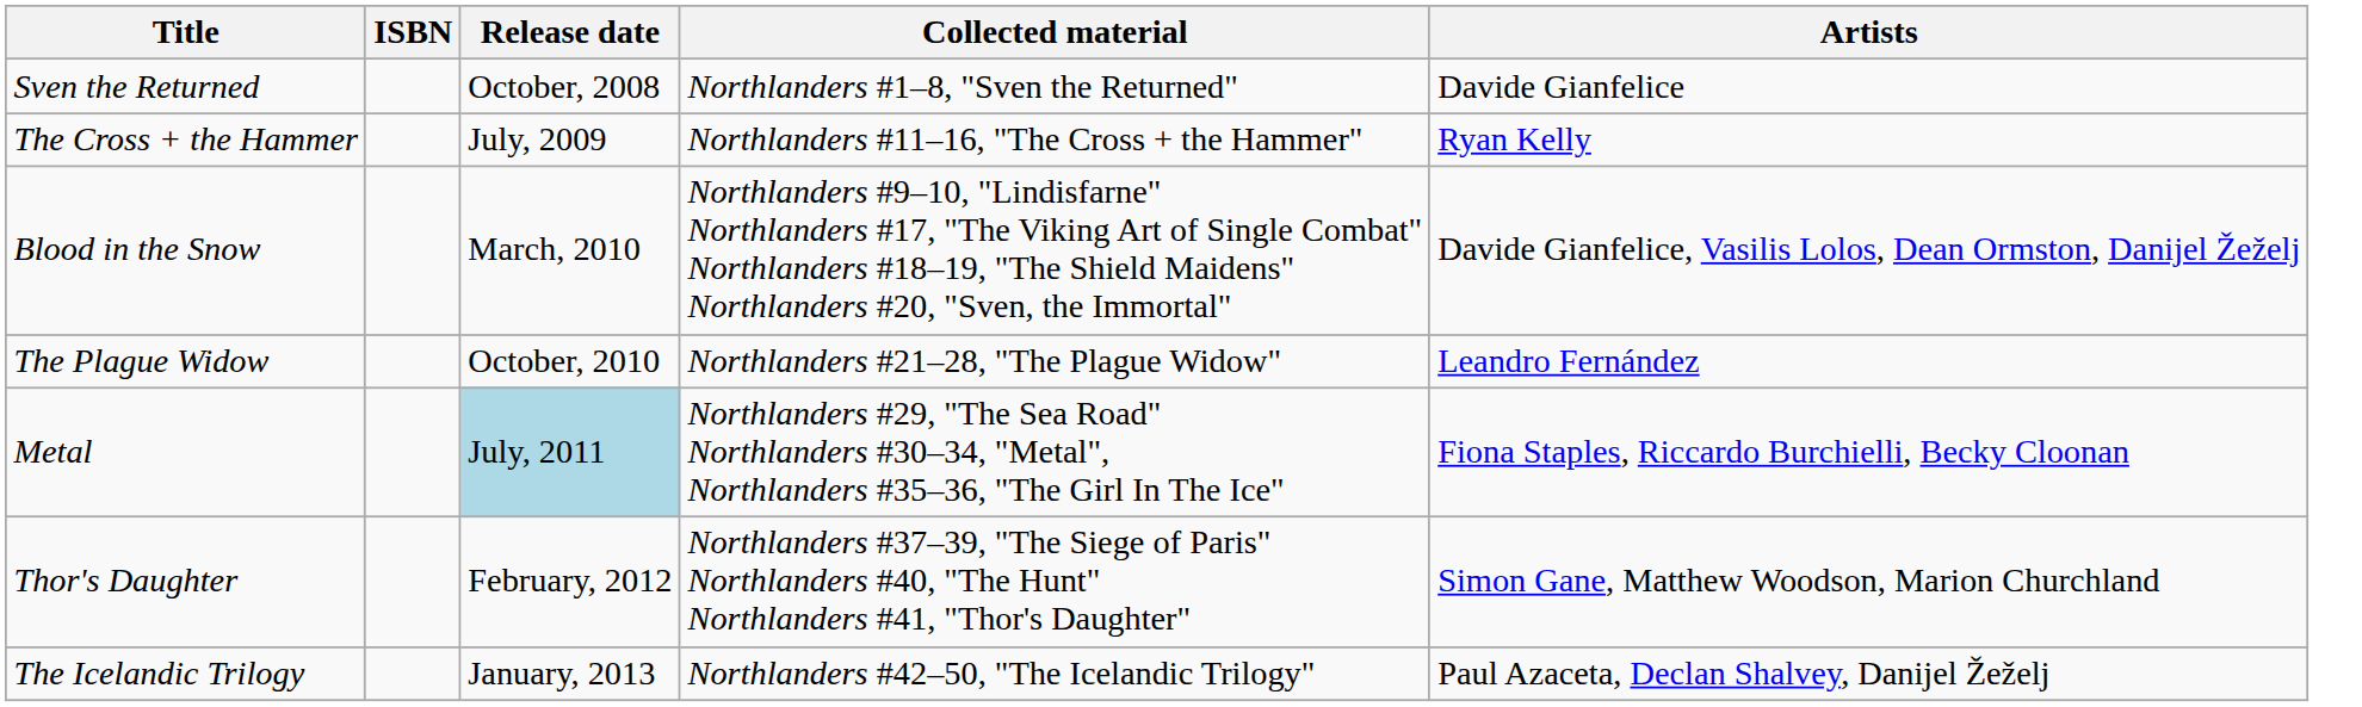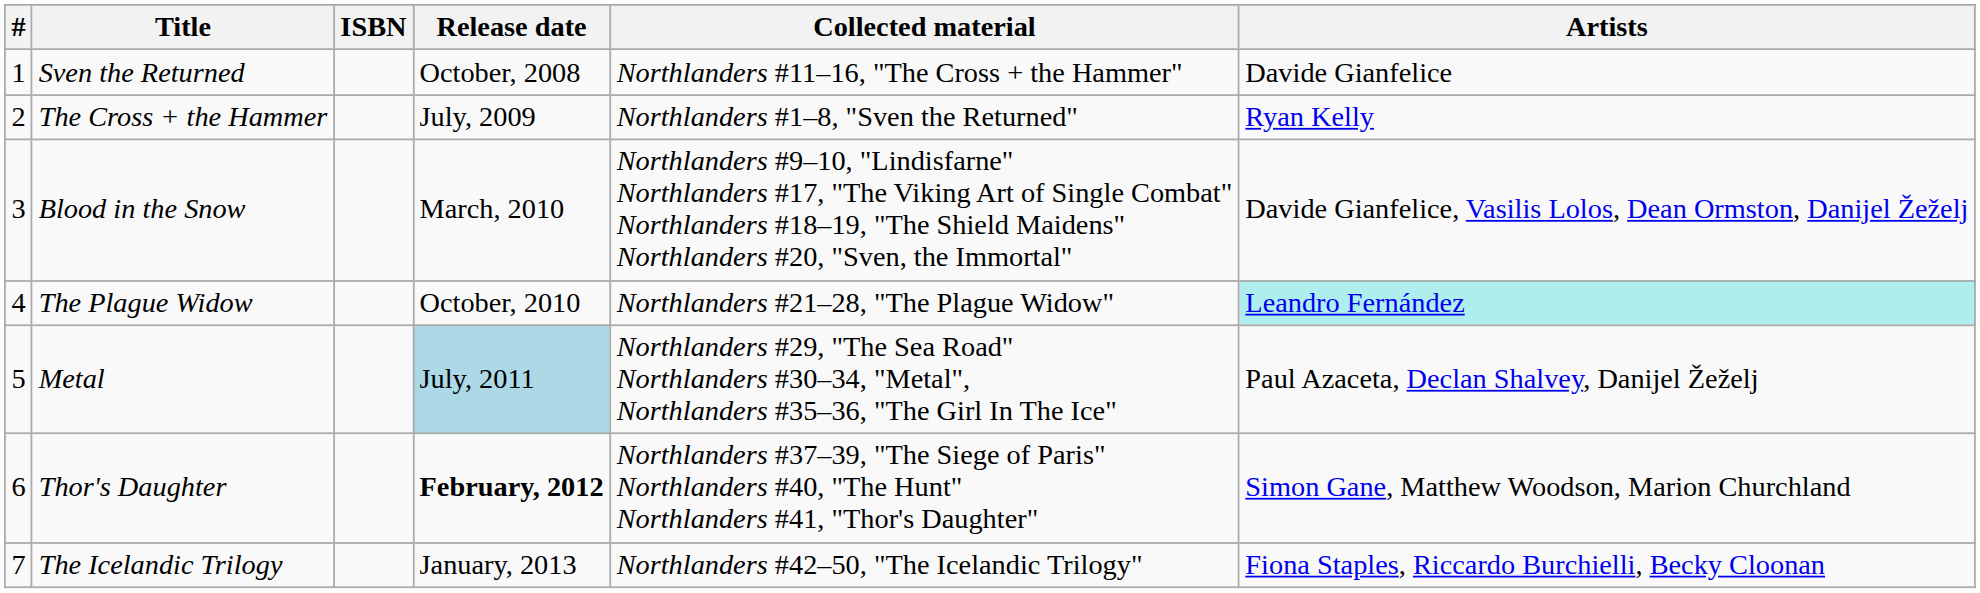+ column: # | 1 | 2 | 3 | 4 | 5 | 6 | 7
Sven the Returned | Collected material: Northlanders #1–8, "Sven the Returned" -> Northlanders #11–16, "The Cross + the Hammer"
The Cross + the Hammer | Collected material: Northlanders #11–16, "The Cross + the Hammer" -> Northlanders #1–8, "Sven the Returned"
The Plague Widow | Artists: no background -> paleturquoise background
Metal | Artists: Fiona Staples, Riccardo Burchielli, Becky Cloonan -> Paul Azaceta, Declan Shalvey, Danijel Žeželj
Thor's Daughter | Release date: normal -> bold
The Icelandic Trilogy | Artists: Paul Azaceta, Declan Shalvey, Danijel Žeželj -> Fiona Staples, Riccardo Burchielli, Becky Cloonan
